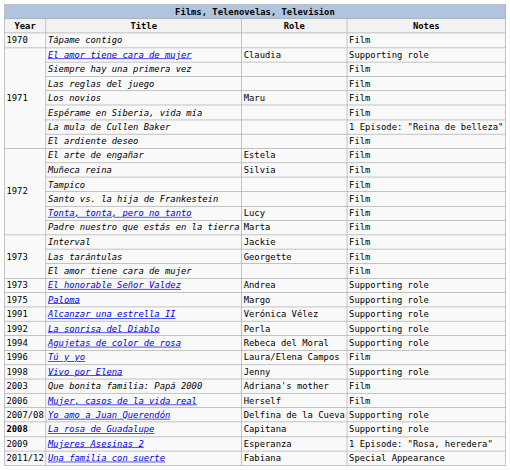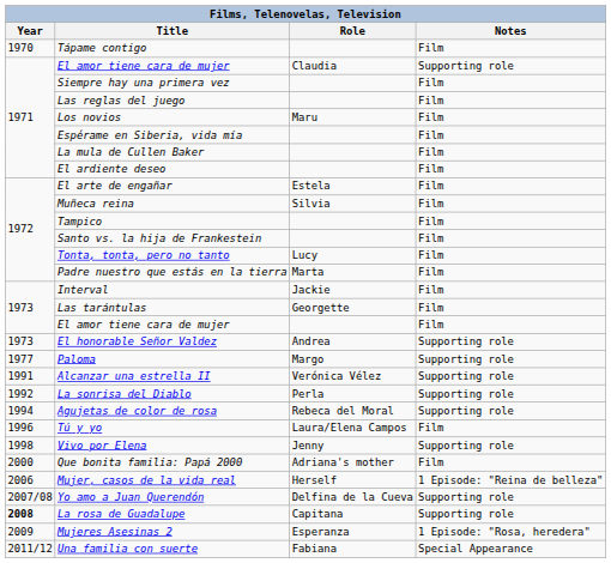La mula de Cullen Baker | Notes: 1 Episode: "Reina de belleza" -> Film
Paloma | Year: 1975 -> 1977
Que bonita familia: Papá 2000 | Year: 2003 -> 2000
Mujer, casos de la vida real | Notes: Film -> 1 Episode: "Reina de belleza"
